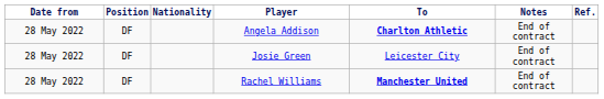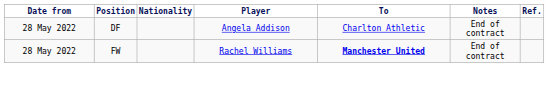Angela Addison | To: bold -> normal
- row: 28 May 2022 | DF | Josie Green | Leicester City | End of contract
Rachel Williams | Position: DF -> FW
